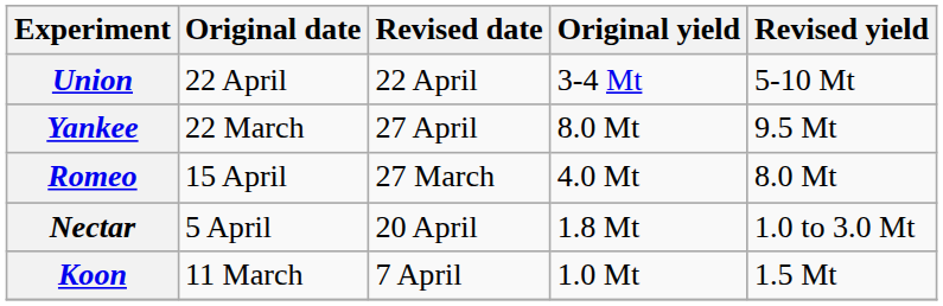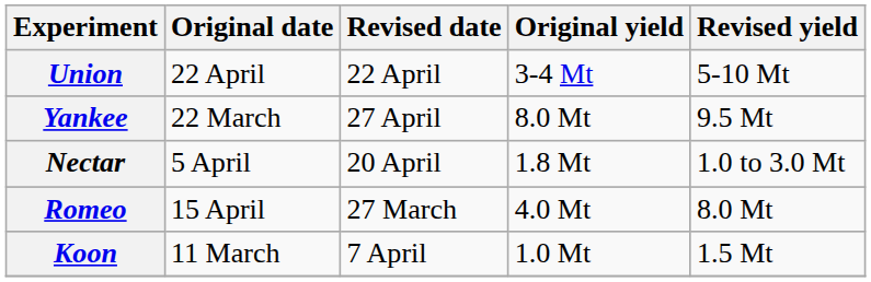rows swapped: Nectar <-> Romeo
